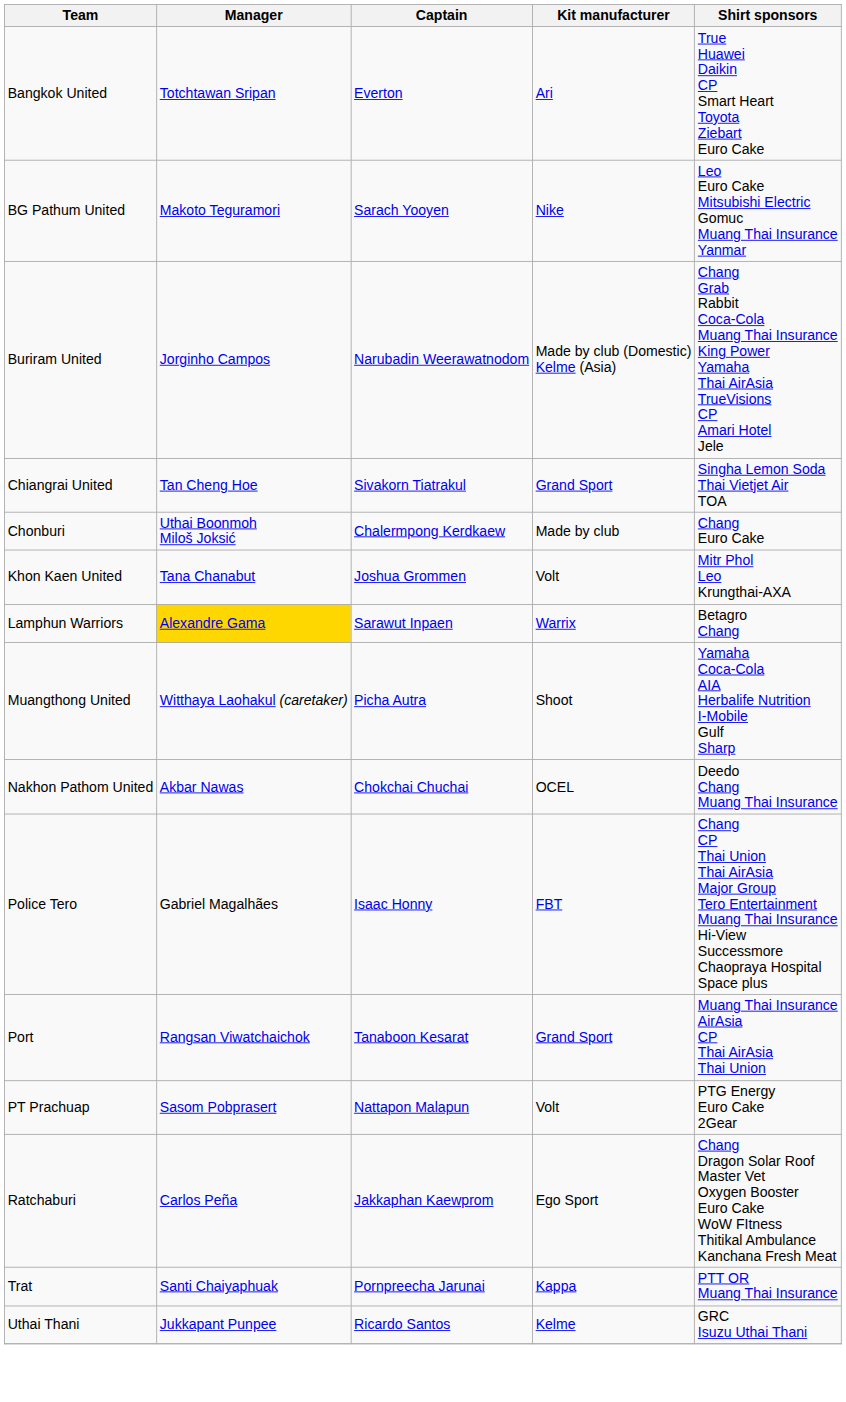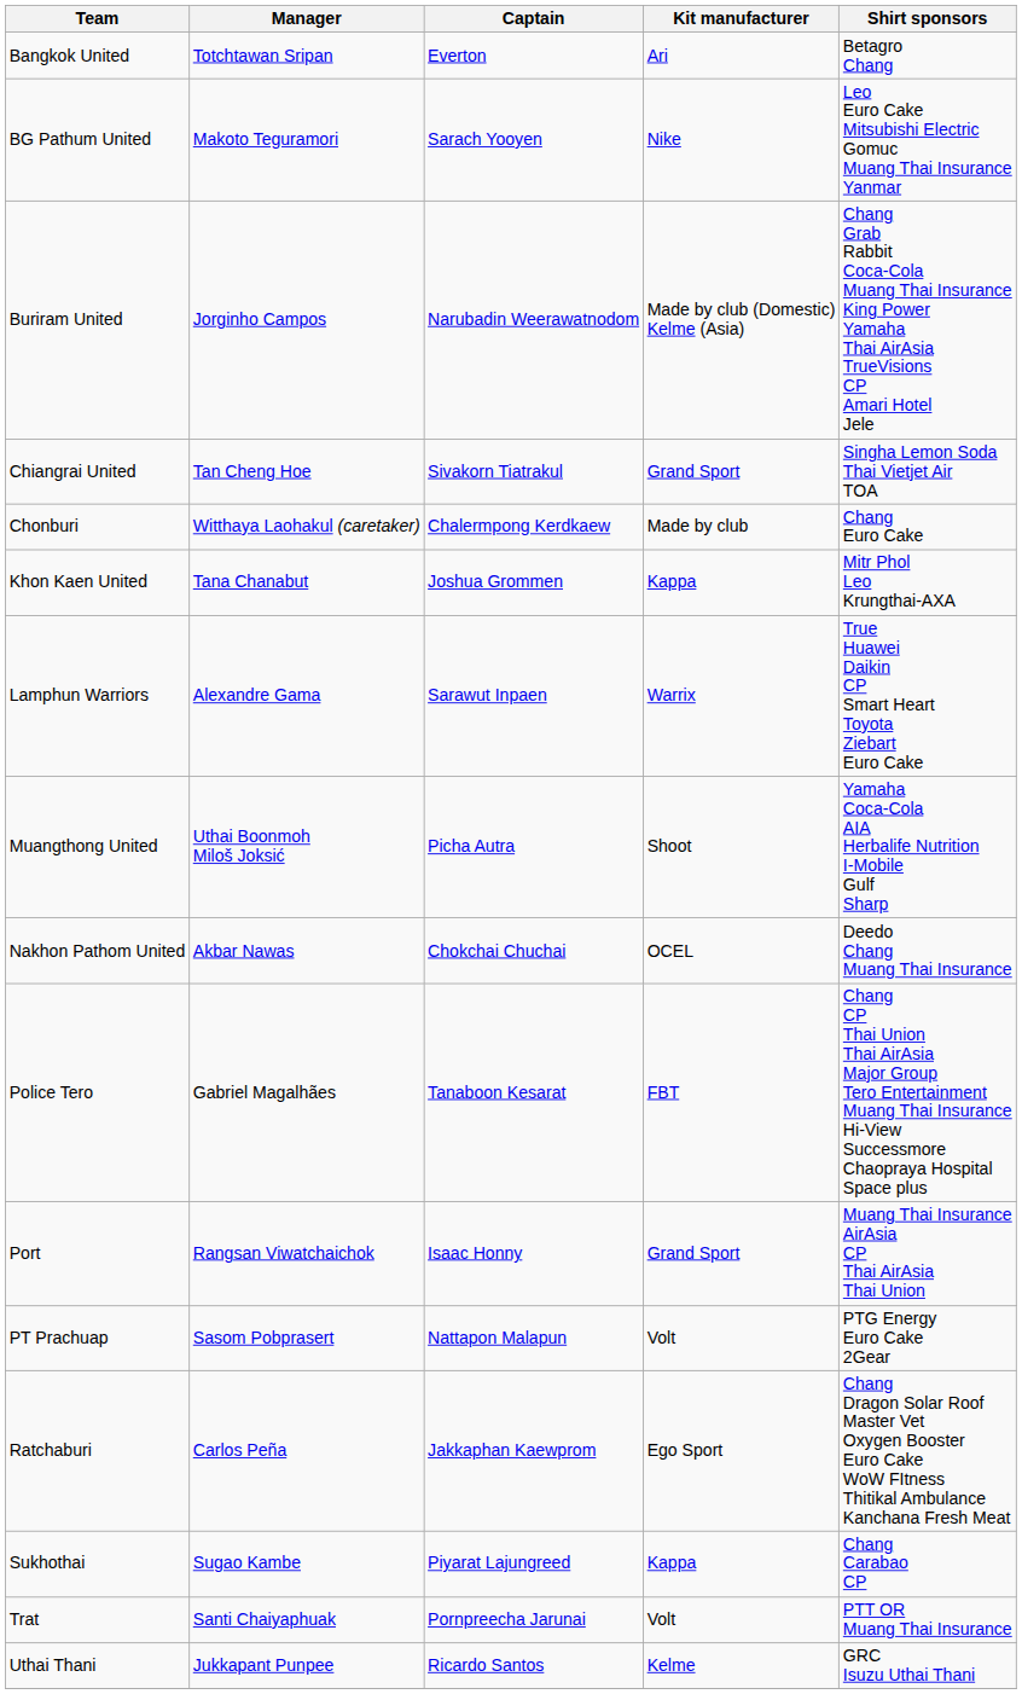Bangkok United | Shirt sponsors: True Huawei Daikin CP Smart Heart Toyota Ziebart Euro Cake -> Betagro Chang
Chonburi | Manager: Uthai Boonmoh Miloš Joksić -> Witthaya Laohakul (caretaker)
Khon Kaen United | Kit manufacturer: Volt -> Kappa
Lamphun Warriors | Manager: gold background -> no background
Lamphun Warriors | Shirt sponsors: Betagro Chang -> True Huawei Daikin CP Smart Heart Toyota Ziebart Euro Cake
Muangthong United | Manager: Witthaya Laohakul (caretaker) -> Uthai Boonmoh Miloš Joksić
Police Tero | Captain: Isaac Honny -> Tanaboon Kesarat
Port | Captain: Tanaboon Kesarat -> Isaac Honny
+ row: Sukhothai | Sugao Kambe | Piyarat Lajungreed | Kappa | Chang Carabao CP
Trat | Kit manufacturer: Kappa -> Volt
